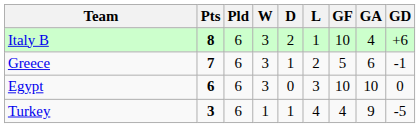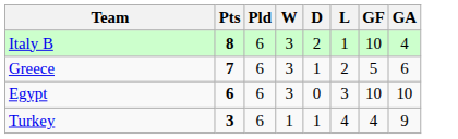- column: GD | +6 | -1 | 0 | -5
